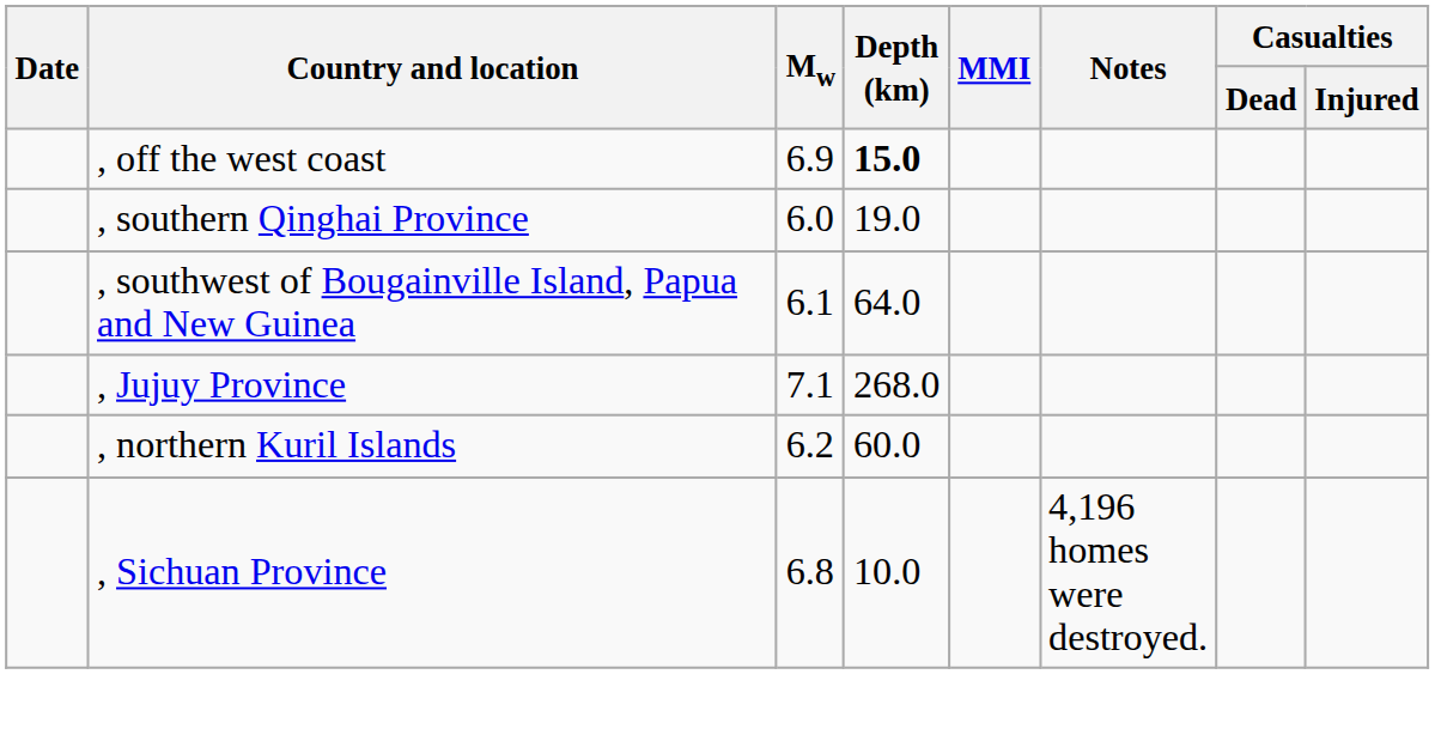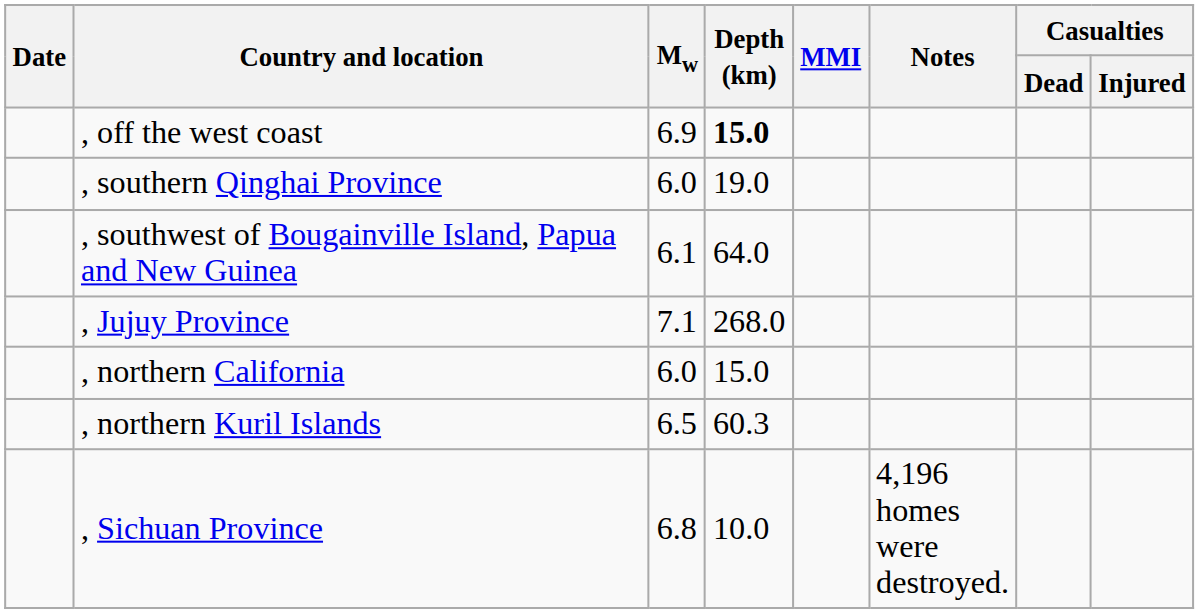+ row: , northern California | 6.0 | 15.0
, northern Kuril Islands | Mw: 6.2 -> 6.5
, northern Kuril Islands | Depth (km): 60.0 -> 60.3
